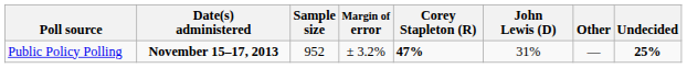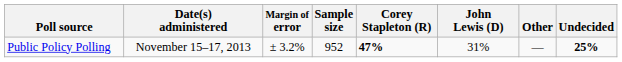columns swapped: Sample size <-> Margin of error
Public Policy Polling | Date(s) administered: bold -> normal
